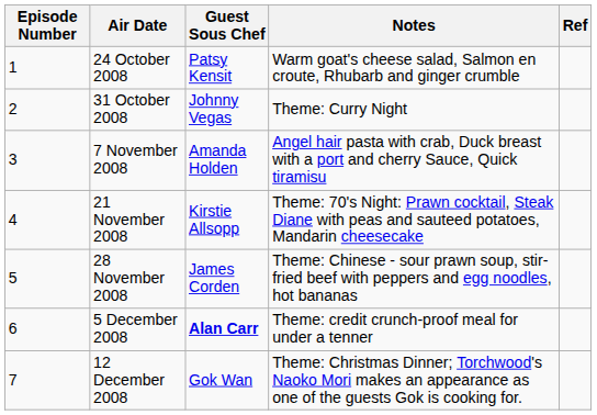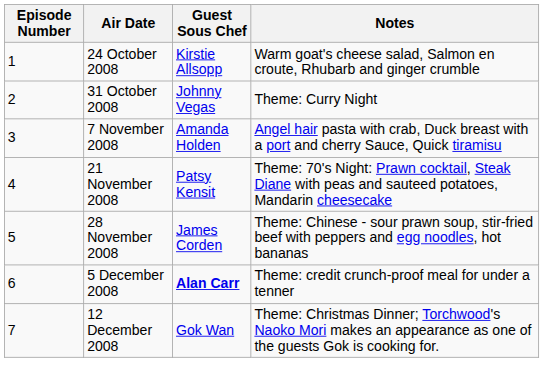- column: Ref
24 October 2008 | Guest Sous Chef: Patsy Kensit -> Kirstie Allsopp
21 November 2008 | Guest Sous Chef: Kirstie Allsopp -> Patsy Kensit
